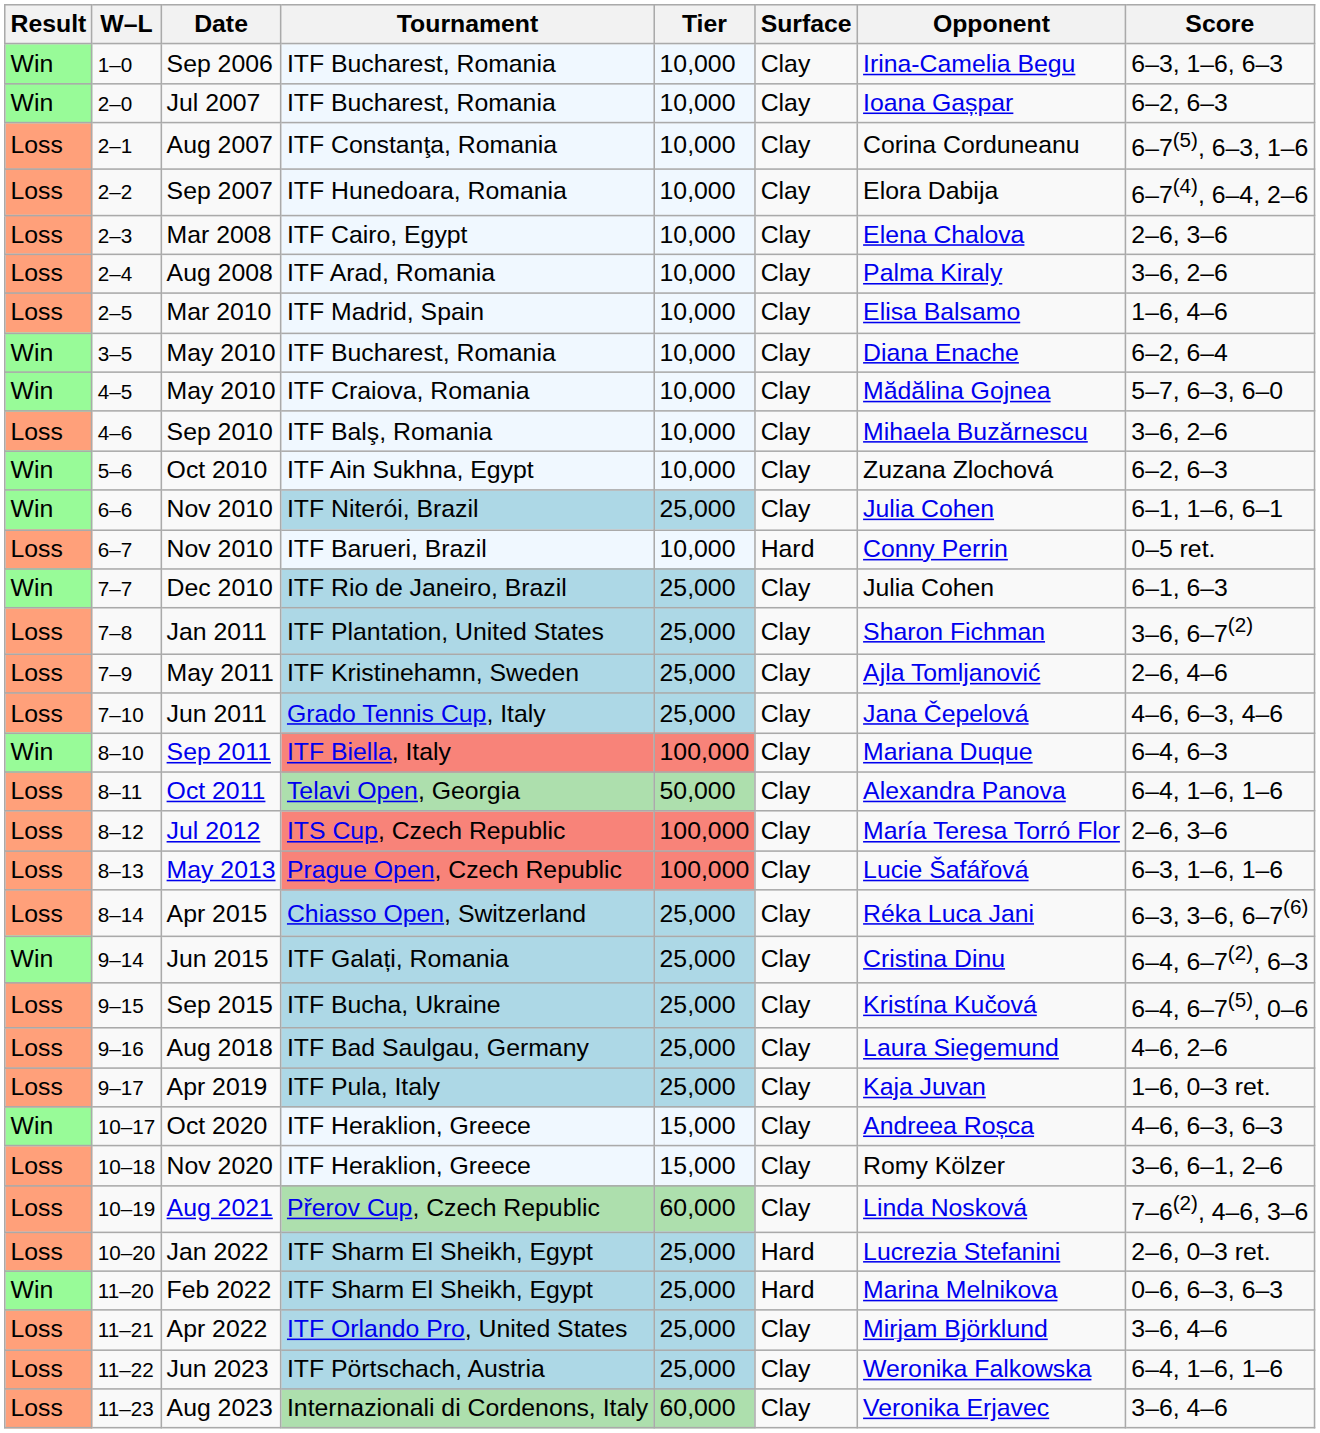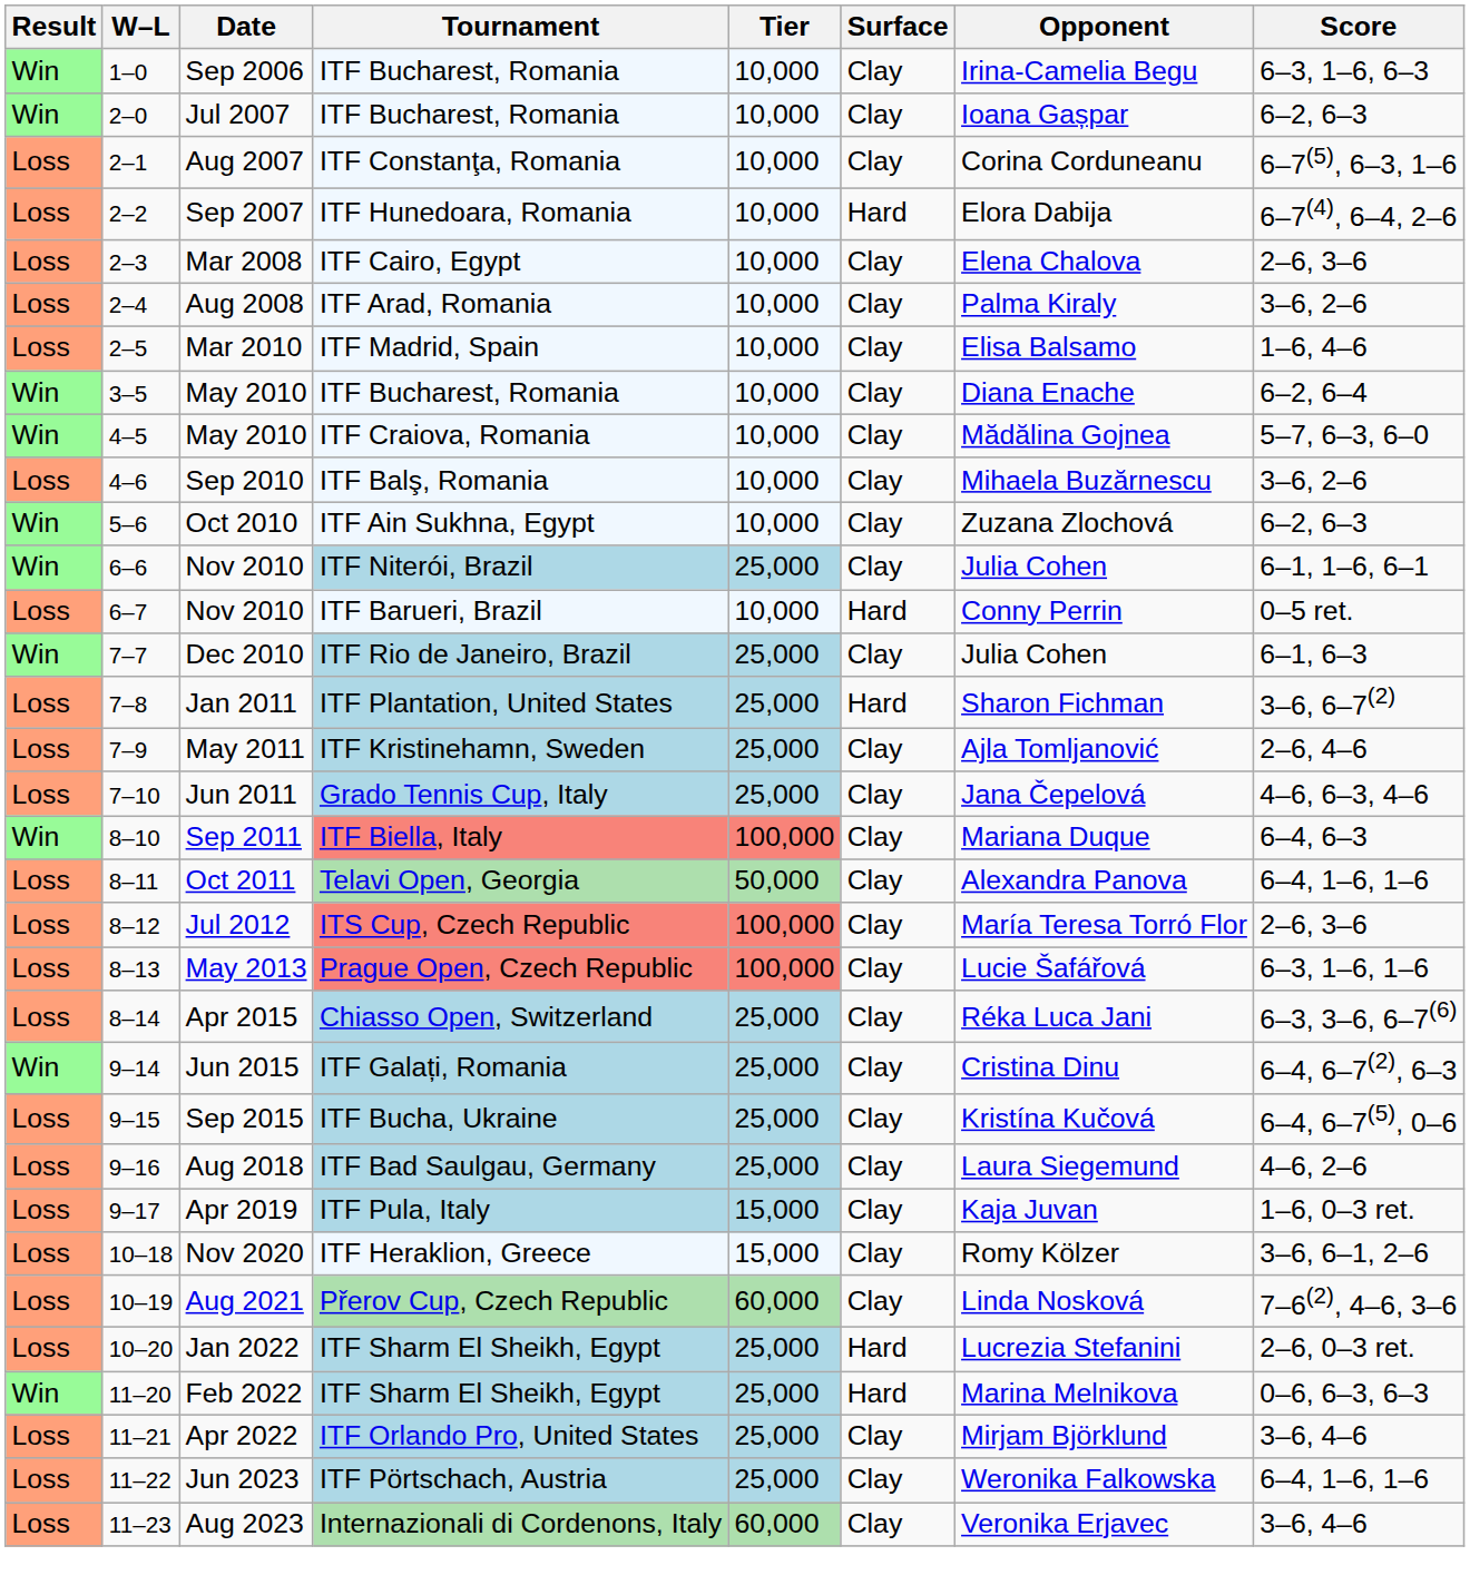Sep 2007 | Surface: Clay -> Hard
Jan 2011 | Surface: Clay -> Hard
Apr 2019 | Tier: 25,000 -> 15,000
- row: Win | 10–17 | Oct 2020 | ITF Heraklion, Greece | 15,000 | Clay | Andreea Roșca | 4–6, 6–3, 6–3
